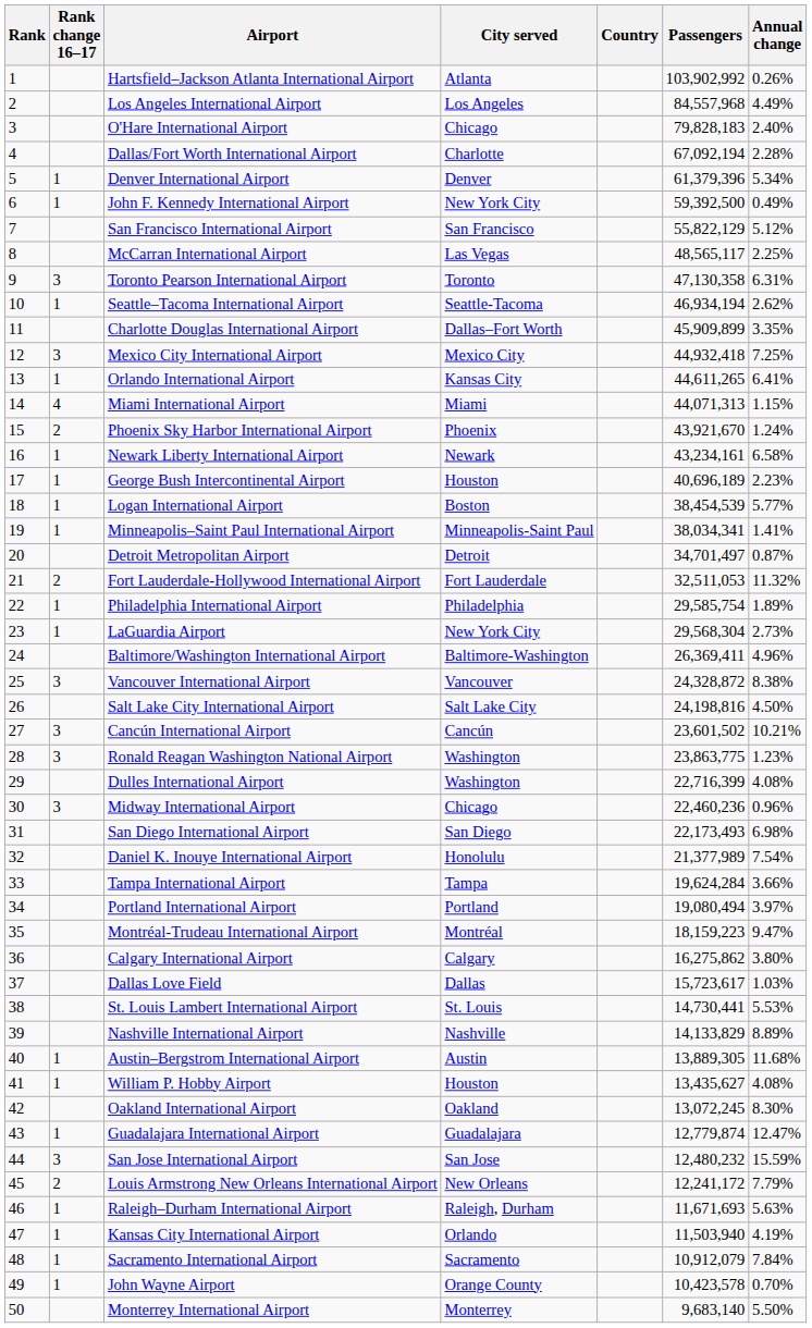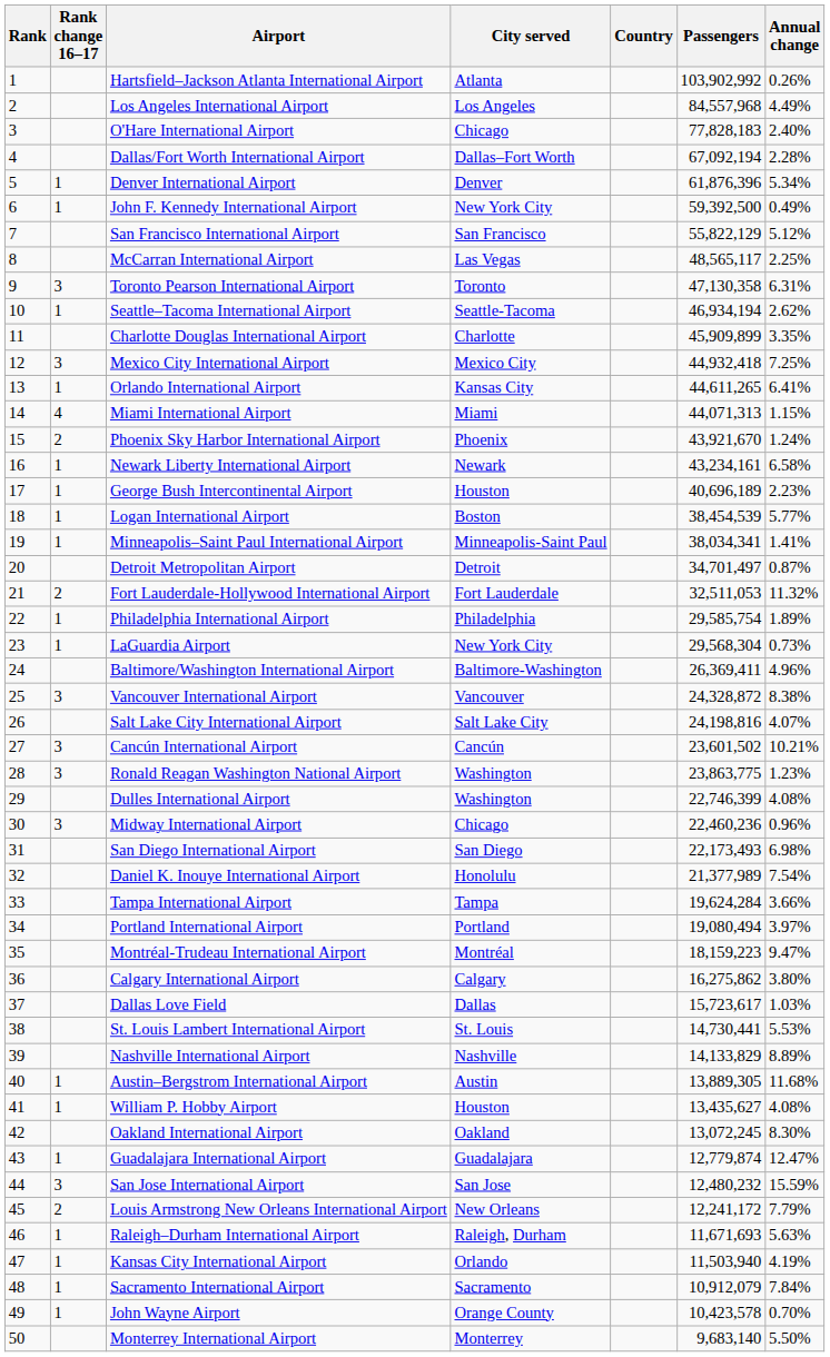O'Hare International Airport | Passengers: 79,828,183 -> 77,828,183
Dallas/Fort Worth International Airport | City served: Charlotte -> Dallas–Fort Worth
Denver International Airport | Passengers: 61,379,396 -> 61,876,396
Charlotte Douglas International Airport | City served: Dallas–Fort Worth -> Charlotte
LaGuardia Airport | Annual change: 2.73% -> 0.73%
Salt Lake City International Airport | Annual change: 4.50% -> 4.07%
Dulles International Airport | Passengers: 22,716,399 -> 22,746,399
